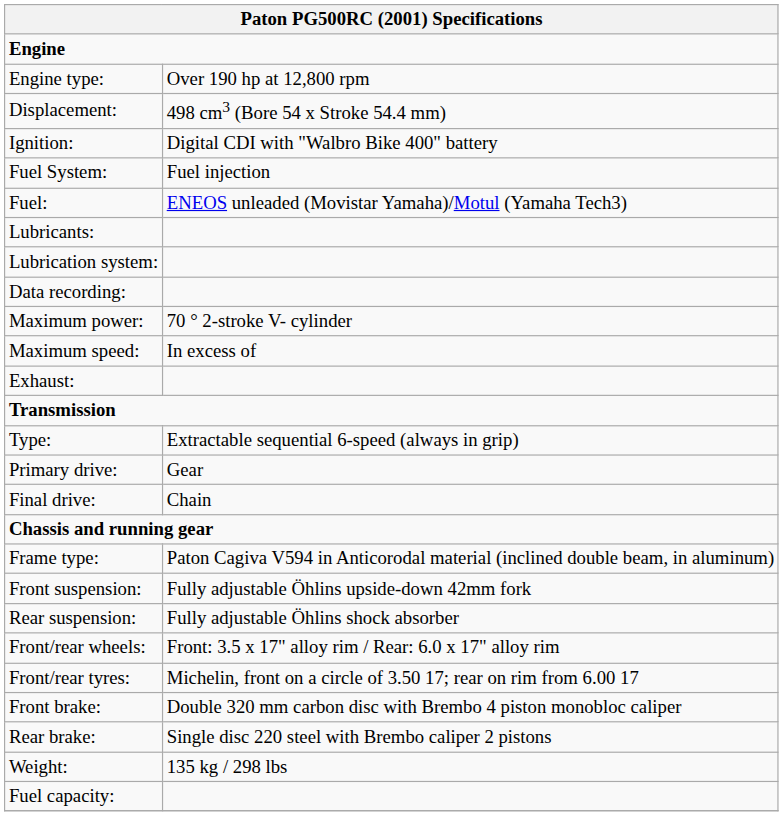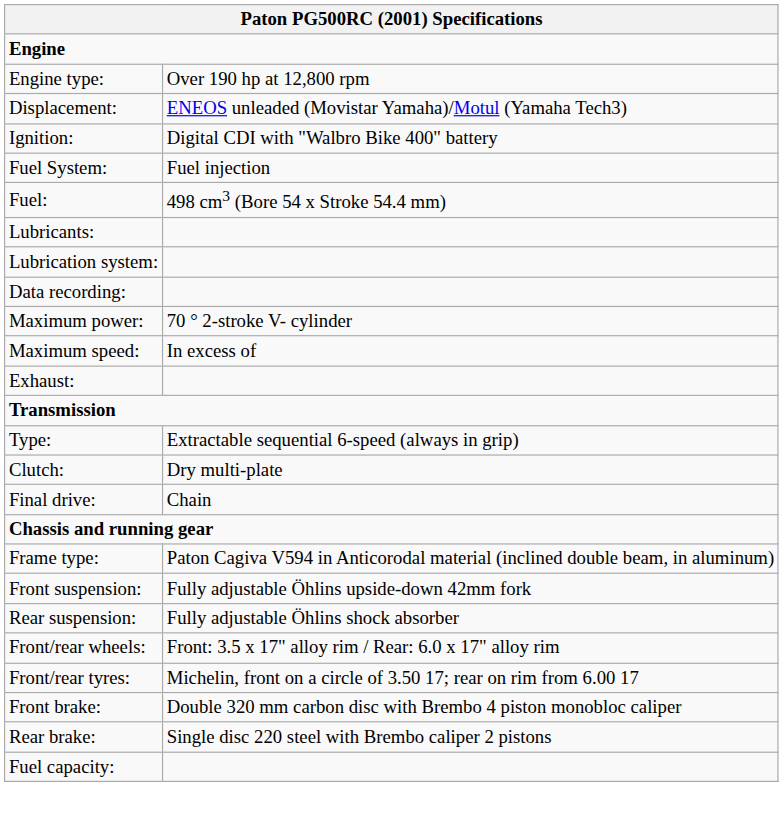Displacement: | column 2: 498 cm3 (Bore 54 x Stroke 54.4 mm) -> ENEOS unleaded (Movistar Yamaha)/Motul (Yamaha Tech3)
Fuel: | column 2: ENEOS unleaded (Movistar Yamaha)/Motul (Yamaha Tech3) -> 498 cm3 (Bore 54 x Stroke 54.4 mm)
- row: Primary drive: | Gear
+ row: Clutch: | Dry multi-plate
- row: Weight: | 135 kg / 298 lbs
